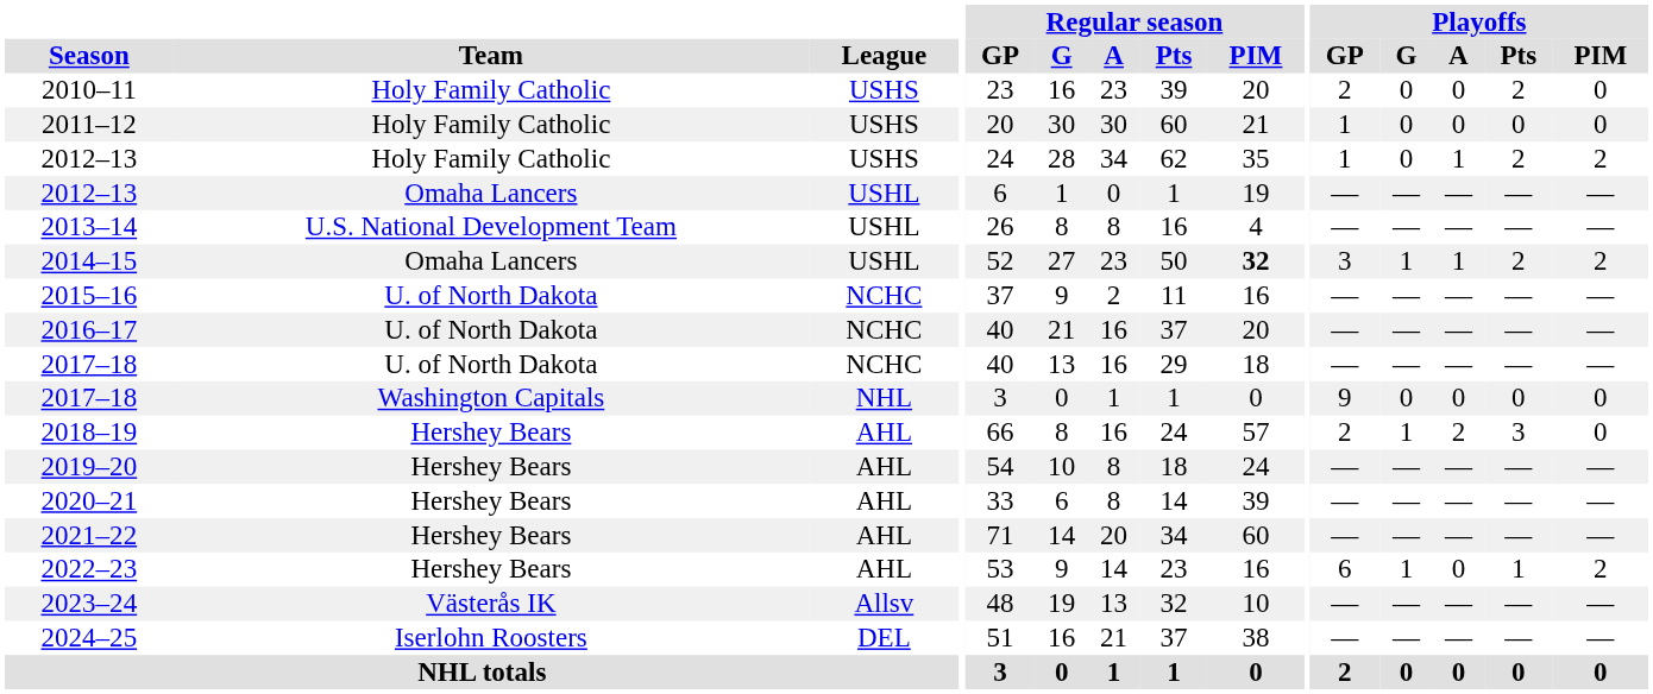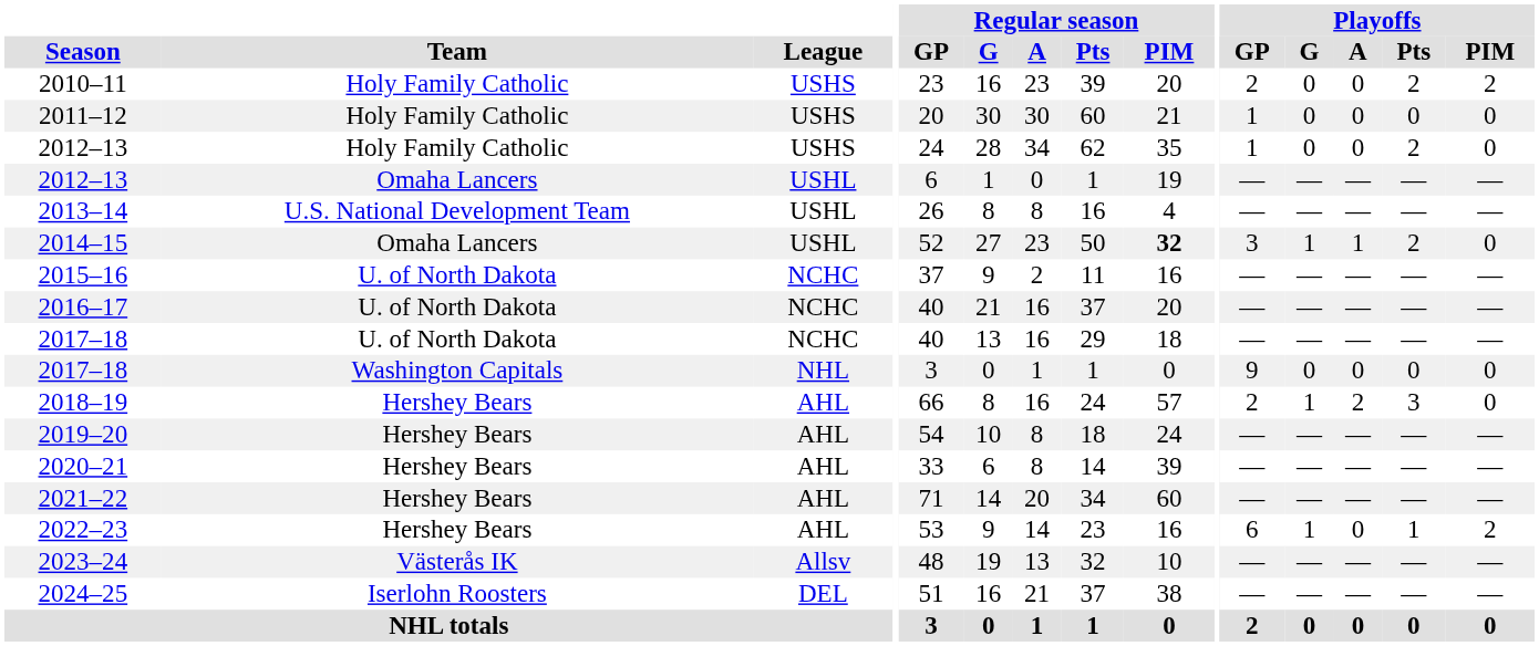2010–11 | Playoffs / PIM: 0 -> 2
2012–13 / Holy Family Catholic | Playoffs / A: 1 -> 0
2012–13 / Holy Family Catholic | Playoffs / PIM: 2 -> 0
2014–15 | Playoffs / PIM: 2 -> 0
